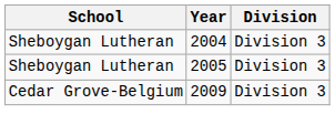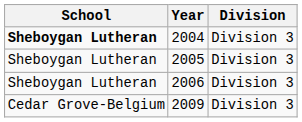2004 | School: normal -> bold
+ row: Sheboygan Lutheran | 2006 | Division 3
